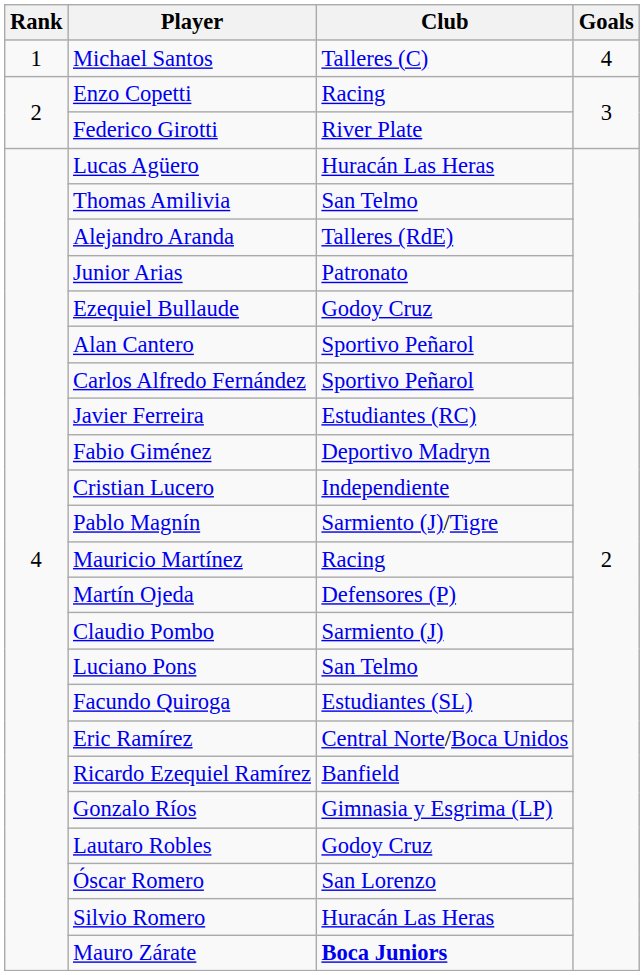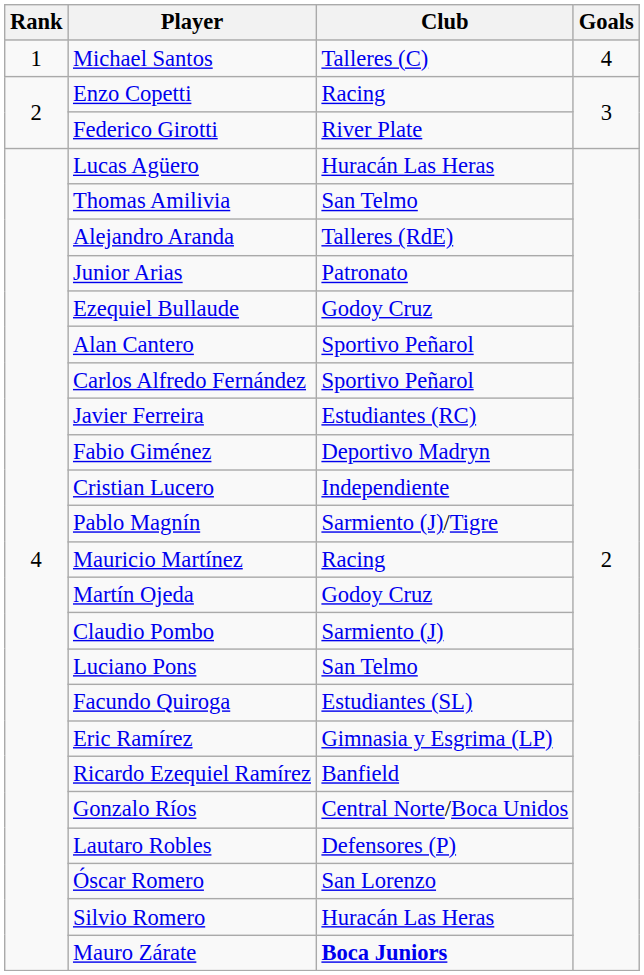Martín Ojeda | Club: Defensores (P) -> Godoy Cruz
Eric Ramírez | Club: Central Norte/Boca Unidos -> Gimnasia y Esgrima (LP)
Gonzalo Ríos | Club: Gimnasia y Esgrima (LP) -> Central Norte/Boca Unidos
Lautaro Robles | Club: Godoy Cruz -> Defensores (P)
